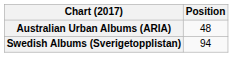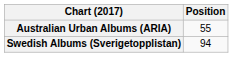Australian Urban Albums (ARIA) | Position: 48 -> 55
